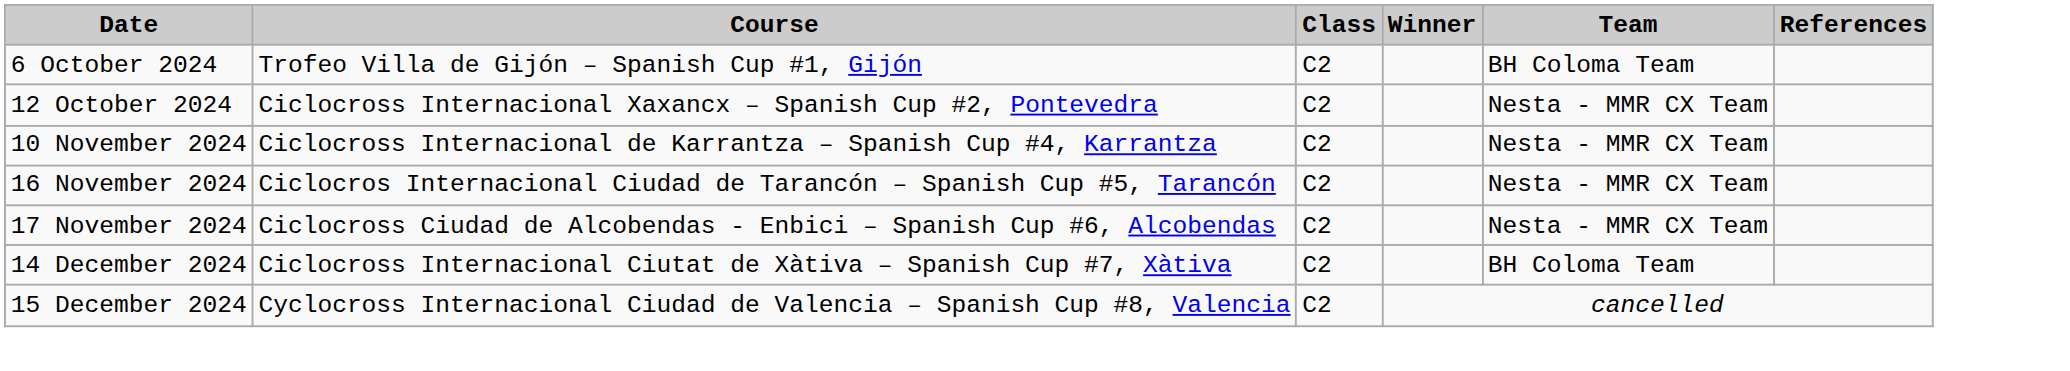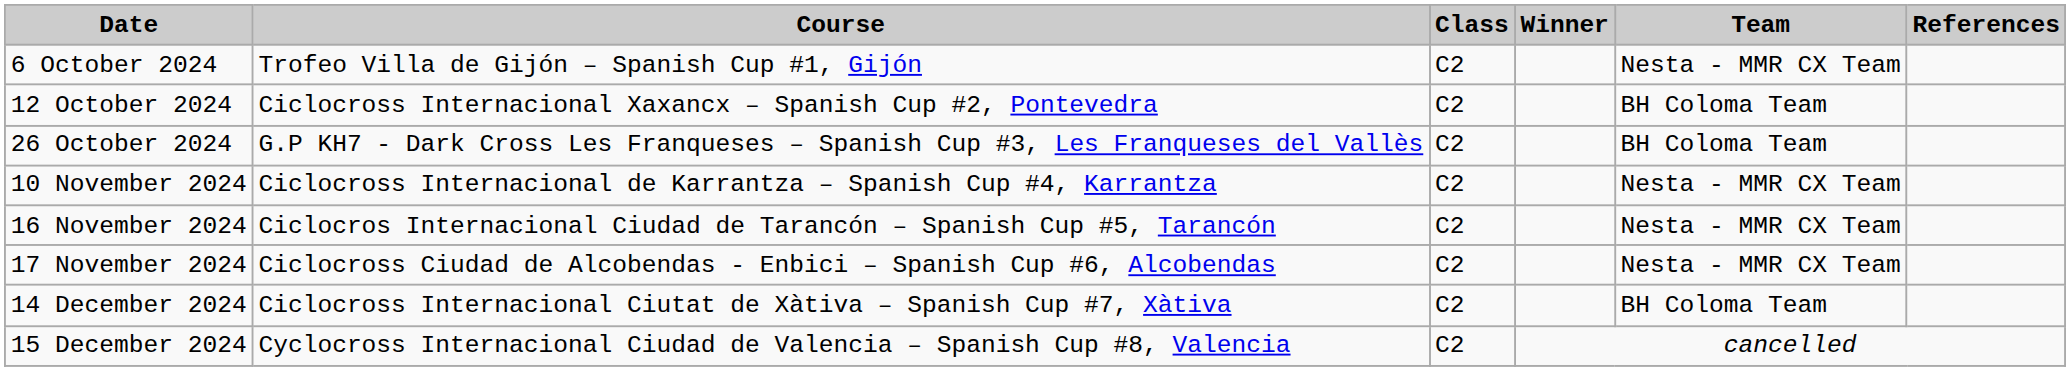6 October 2024 | Team: BH Coloma Team -> Nesta - MMR CX Team
12 October 2024 | Team: Nesta - MMR CX Team -> BH Coloma Team
+ row: 26 October 2024 | G.P KH7 - Dark Cross Les Franqueses – Spanish Cup #3, Les Franqueses del Vallès | C2 | BH Coloma Team
